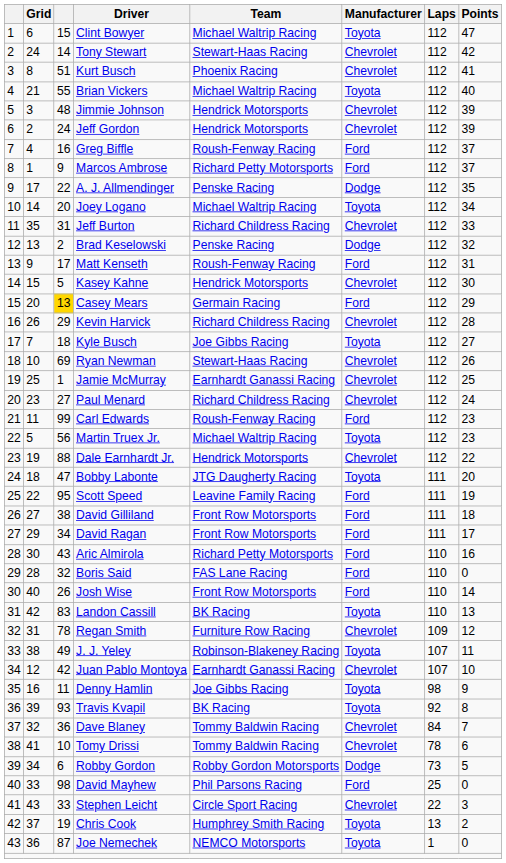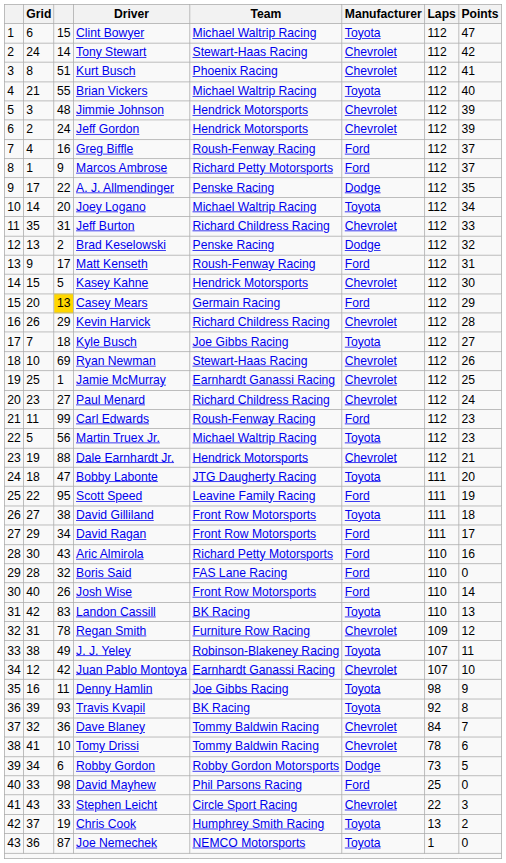Dale Earnhardt Jr. | Points: 22 -> 21
David Gilliland | Manufacturer: Ford -> Toyota
